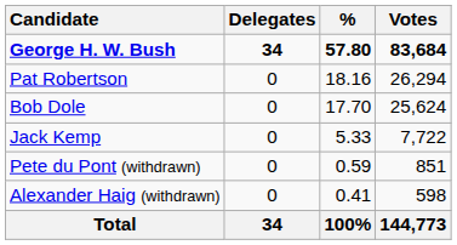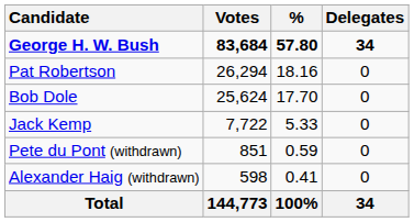columns swapped: Votes <-> Delegates
